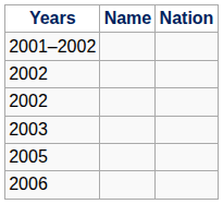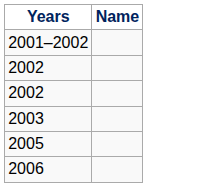- column: Nation
